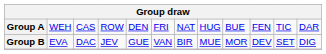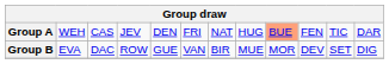Group A | column 4: ROW -> JEV
Group A | column 9: no background -> lightsalmon background
Group B | column 4: JEV -> ROW
